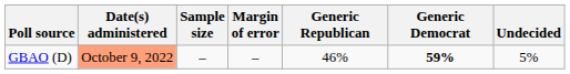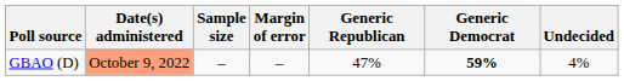GBAO (D) | Generic Republican: 46% -> 47%
GBAO (D) | Undecided: 5% -> 4%
